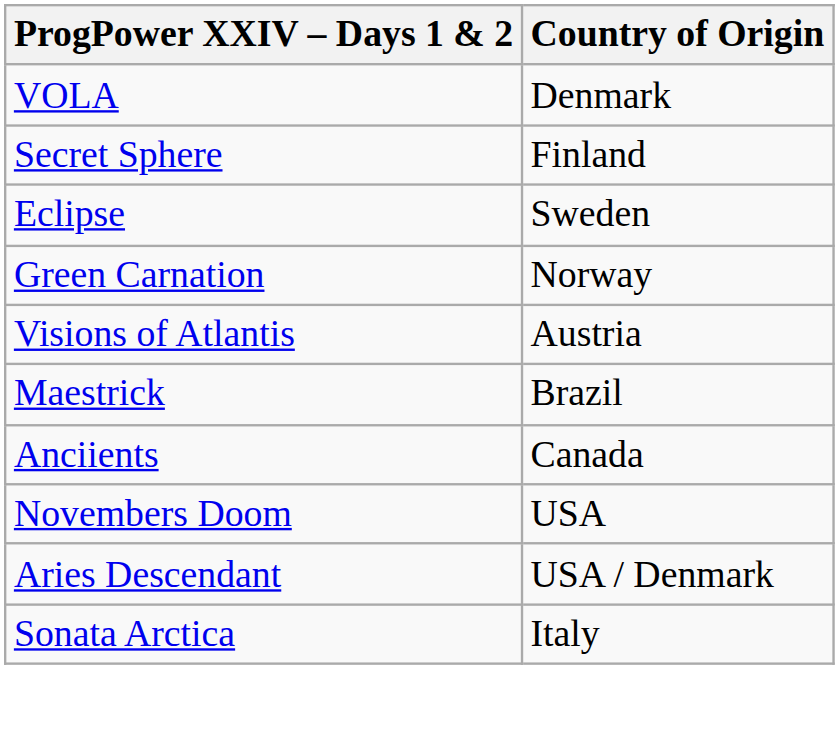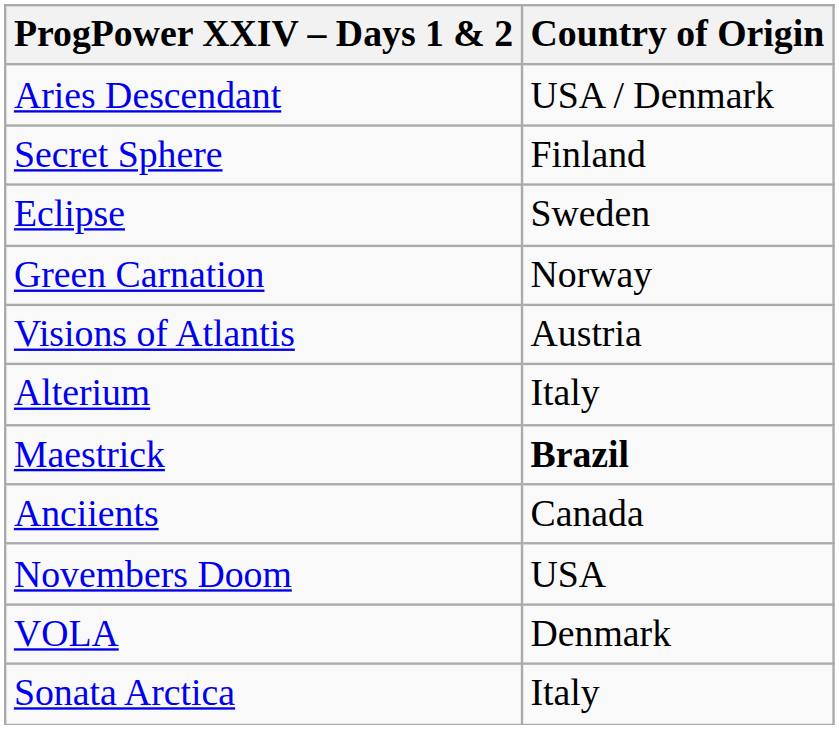rows swapped: Aries Descendant <-> VOLA
+ row: Alterium | Italy
Maestrick | Country of Origin: normal -> bold
